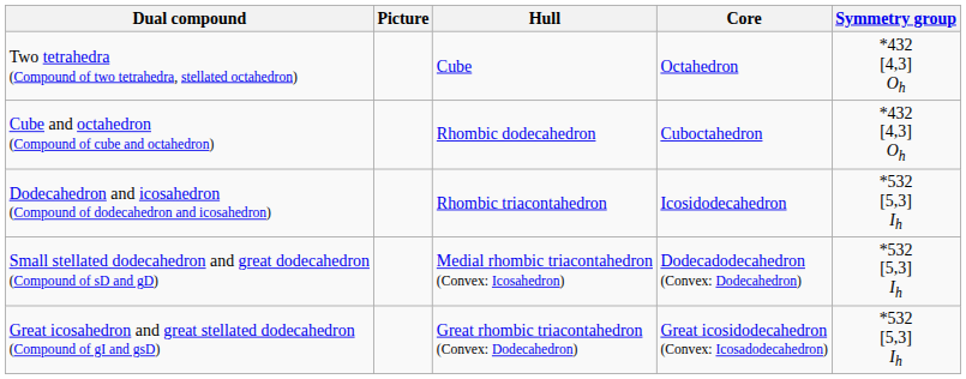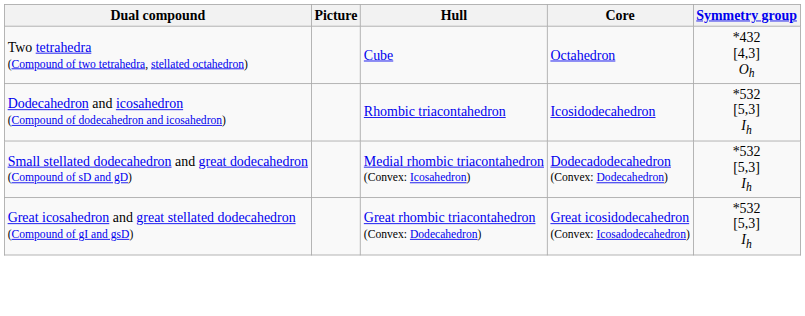- row: Cube and octahedron (Compound of cube and octahedron) | Rhombic dodecahedron | Cuboctahedron | *432 [4,3] Oh
